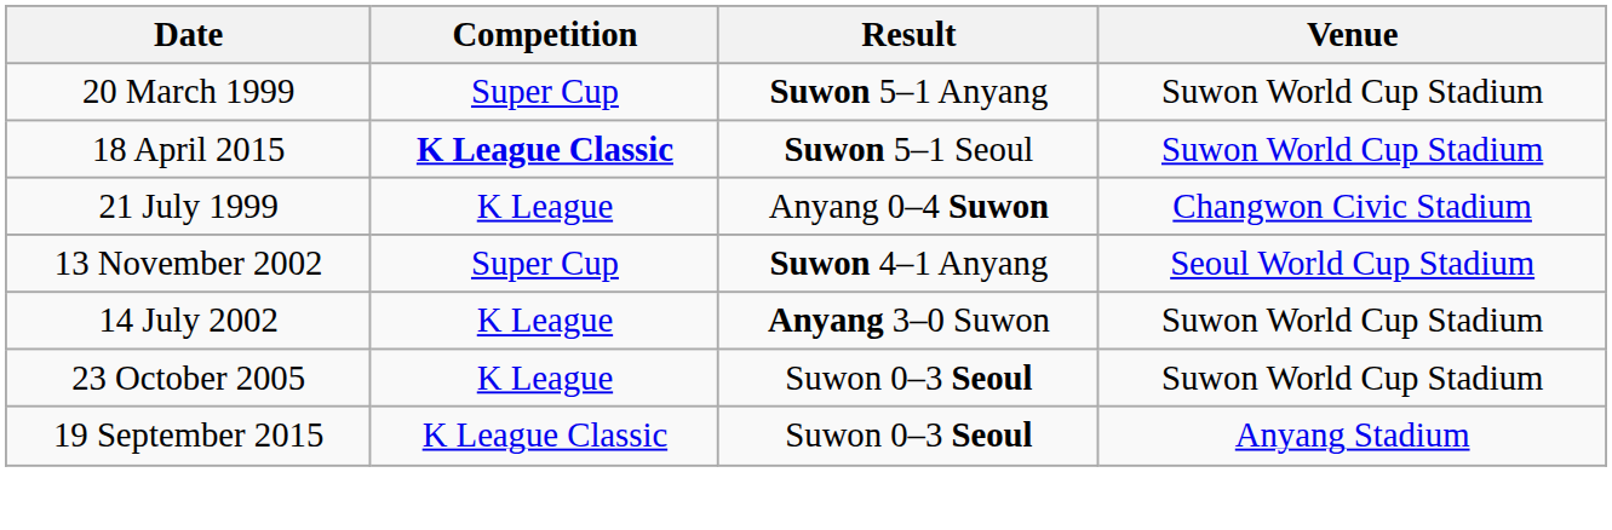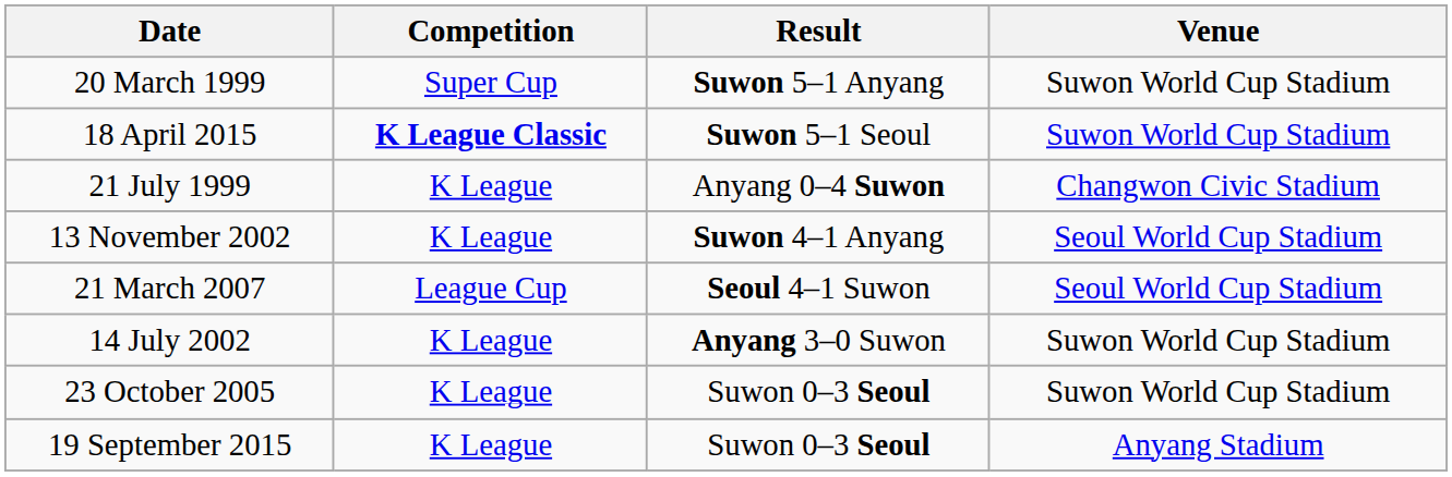13 November 2002 | Competition: Super Cup -> K League
+ row: 21 March 2007 | League Cup | Seoul 4–1 Suwon | Seoul World Cup Stadium
19 September 2015 | Competition: K League Classic -> K League
